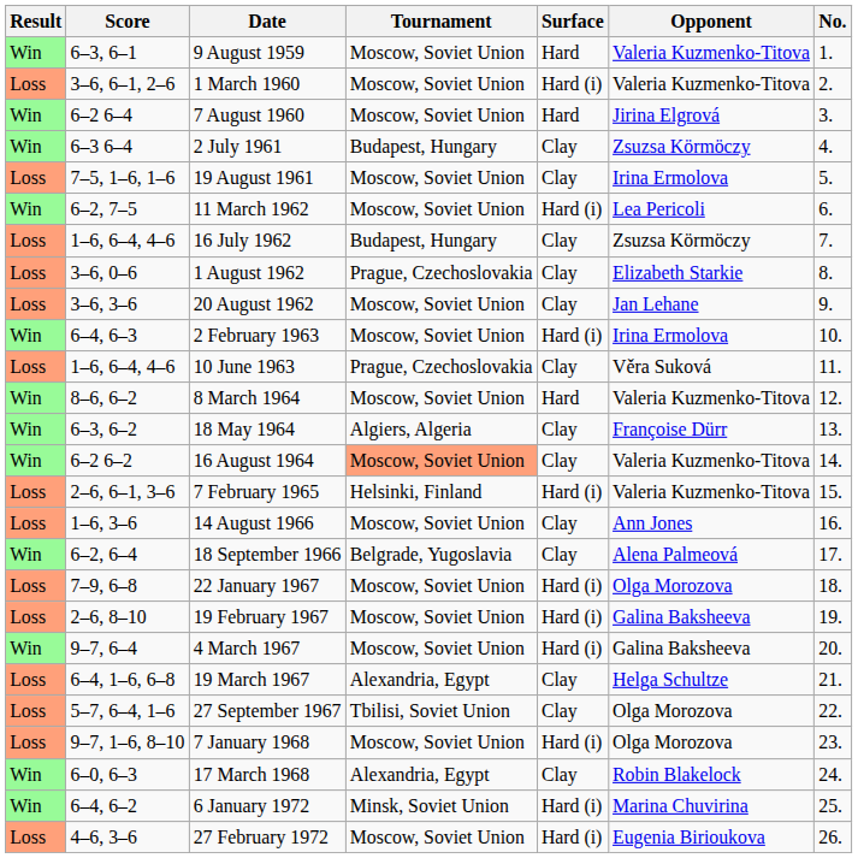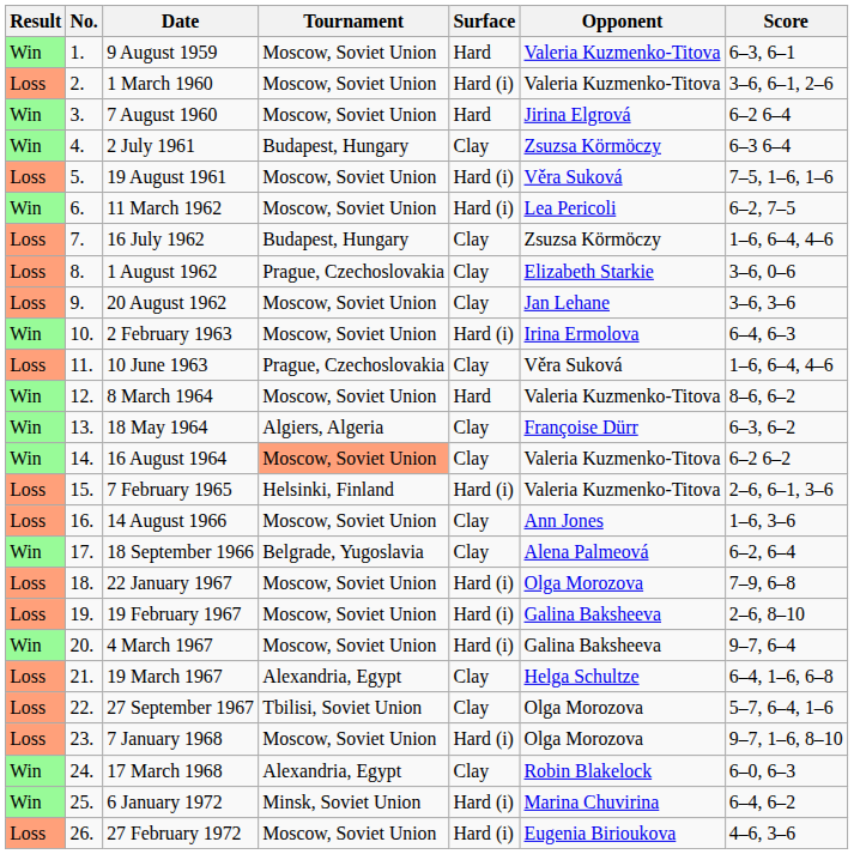columns swapped: No. <-> Score
19 August 1961 | Surface: Clay -> Hard (i)
19 August 1961 | Opponent: Irina Ermolova -> Věra Suková
